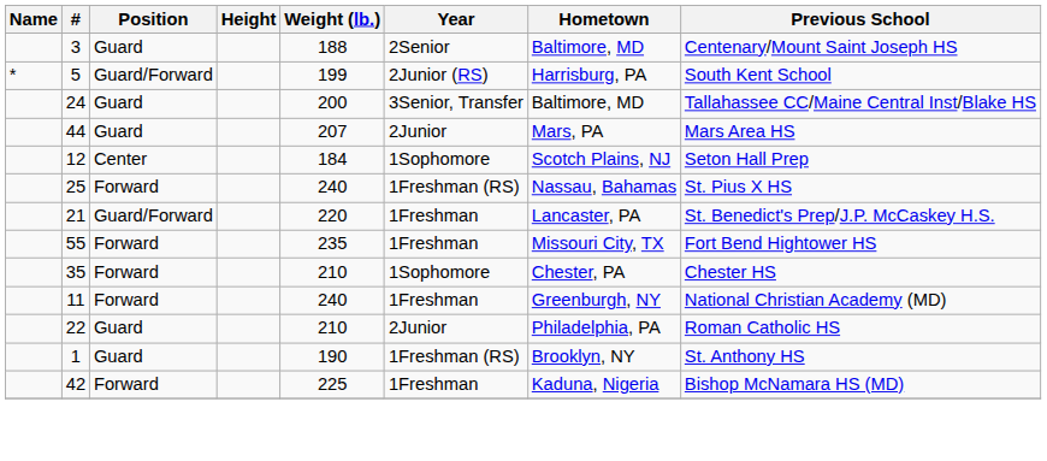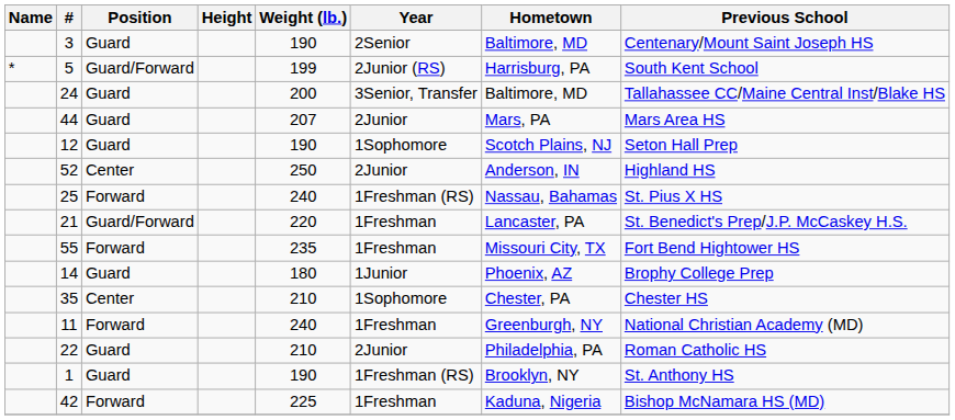3 | Weight (lb.): 188 -> 190
12 | Position: Center -> Guard
12 | Weight (lb.): 184 -> 190
+ row: 52 | Center | 250 | 2Junior | Anderson, IN | Highland HS
+ row: 14 | Guard | 180 | 1Junior | Phoenix, AZ | Brophy College Prep
35 | Position: Forward -> Center
